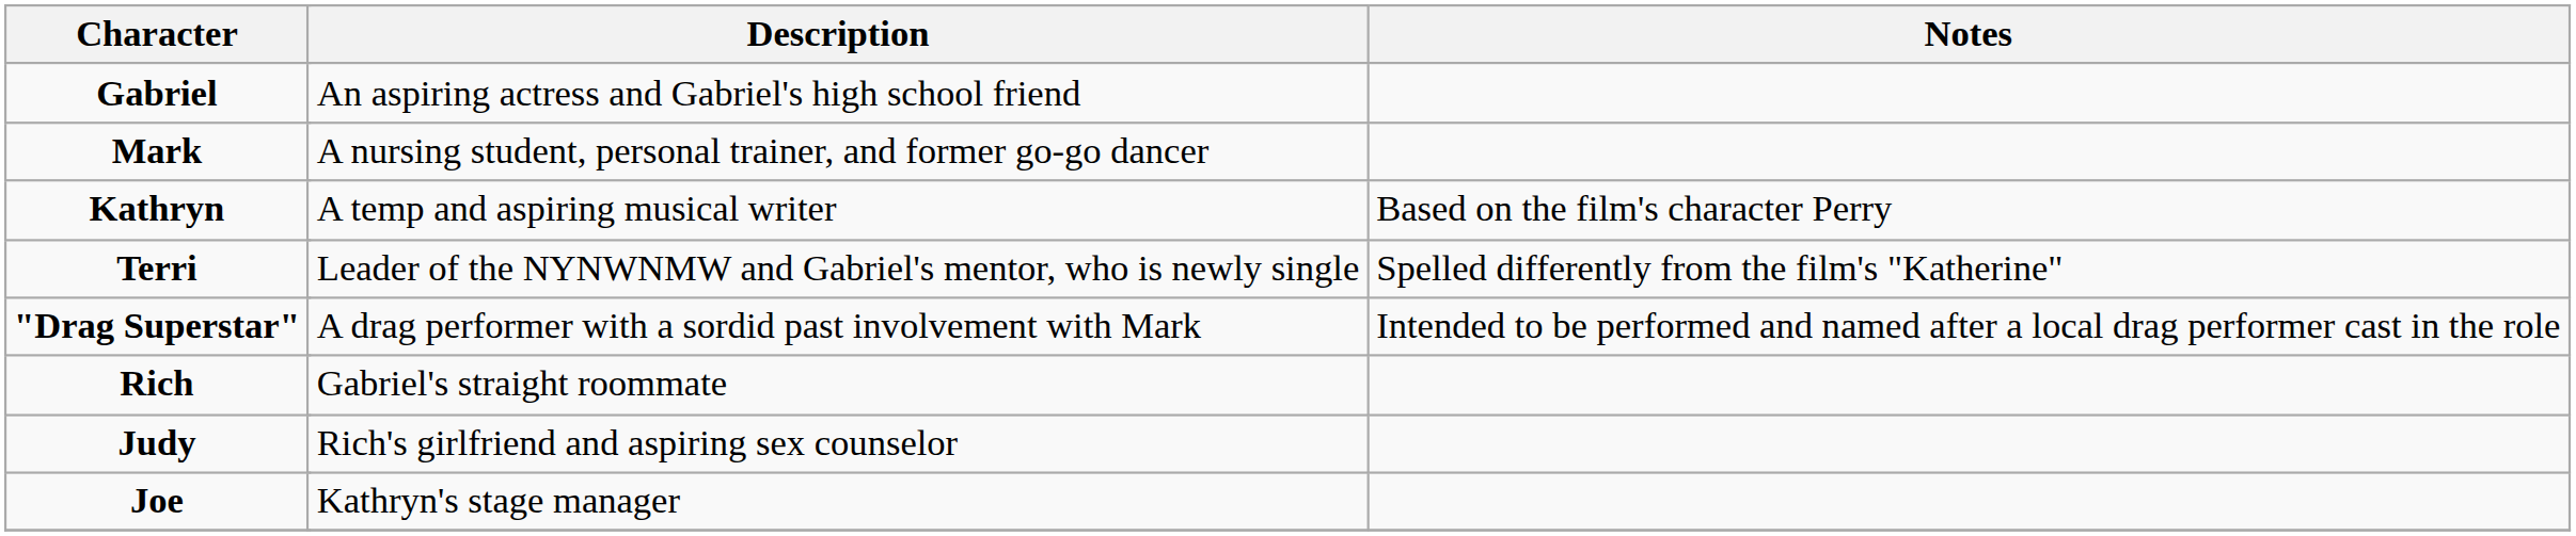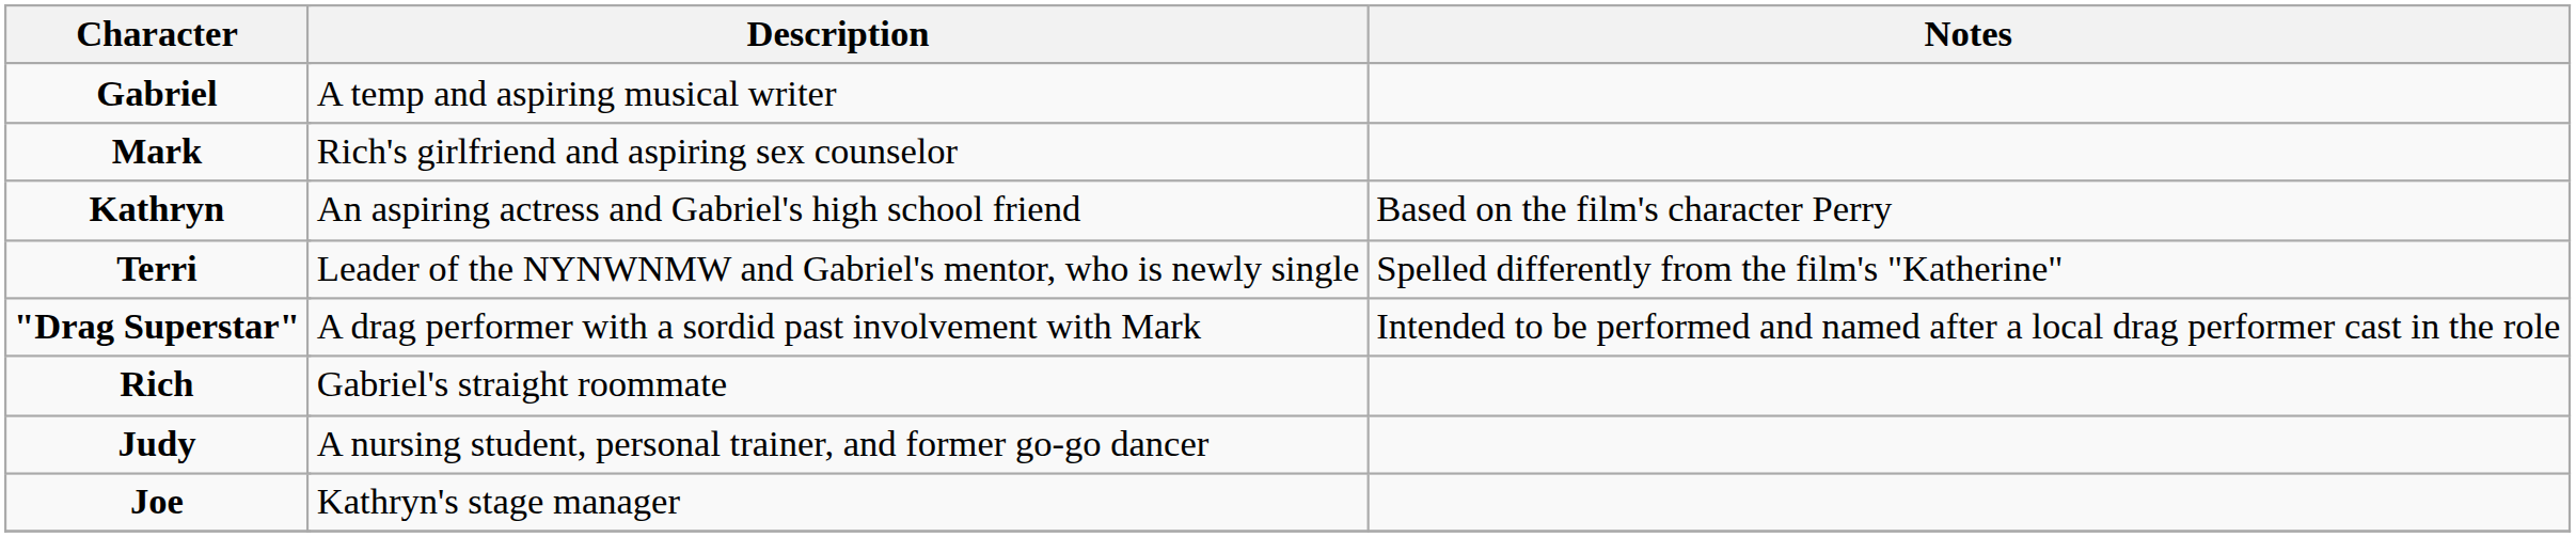Gabriel | Description: An aspiring actress and Gabriel's high school friend -> A temp and aspiring musical writer
Mark | Description: A nursing student, personal trainer, and former go-go dancer -> Rich's girlfriend and aspiring sex counselor
Kathryn | Description: A temp and aspiring musical writer -> An aspiring actress and Gabriel's high school friend
Judy | Description: Rich's girlfriend and aspiring sex counselor -> A nursing student, personal trainer, and former go-go dancer
